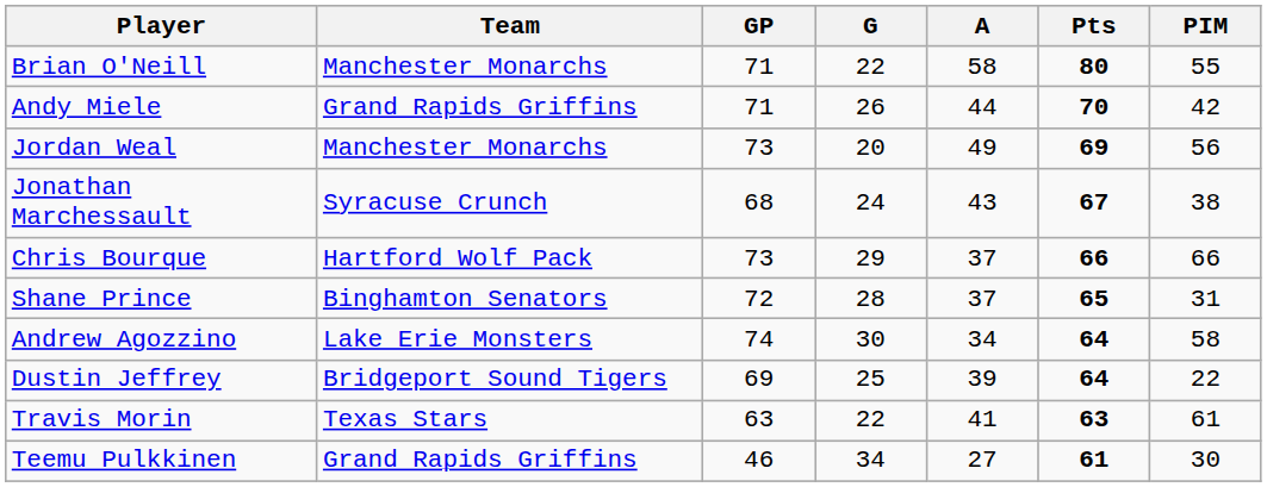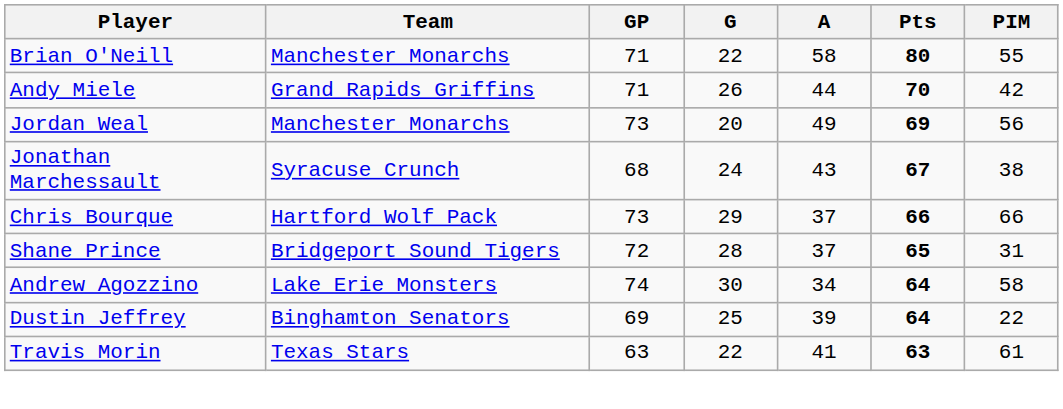Shane Prince | Team: Binghamton Senators -> Bridgeport Sound Tigers
Dustin Jeffrey | Team: Bridgeport Sound Tigers -> Binghamton Senators
- row: Teemu Pulkkinen | Grand Rapids Griffins | 46 | 34 | 27 | 61 | 30
